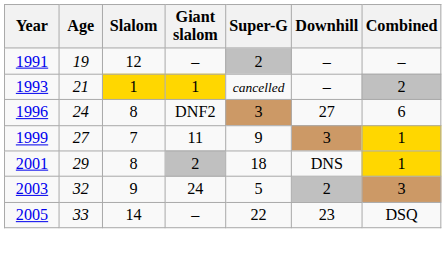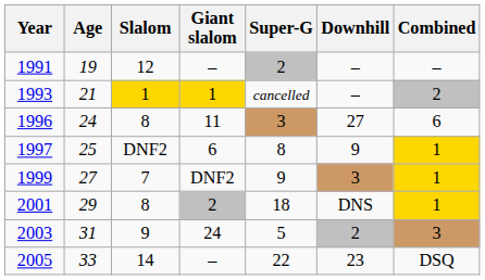1996 | Giant slalom: DNF2 -> 11
+ row: 1997 | 25 | DNF2 | 6 | 8 | 9 | 1
1999 | Giant slalom: 11 -> DNF2
2003 | Age: 32 -> 31
